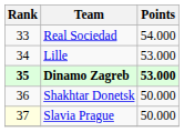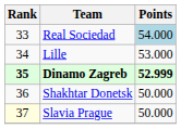Real Sociedad | Points: no background -> lightblue background
Dinamo Zagreb | Points: 53.000 -> 52.999
